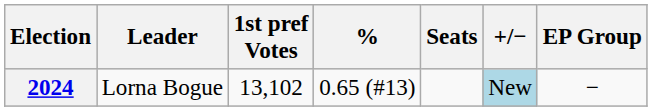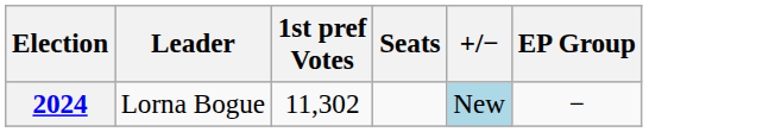- column: % | 0.65 (#13)
2024 | 1st pref Votes: 13,102 -> 11,302
